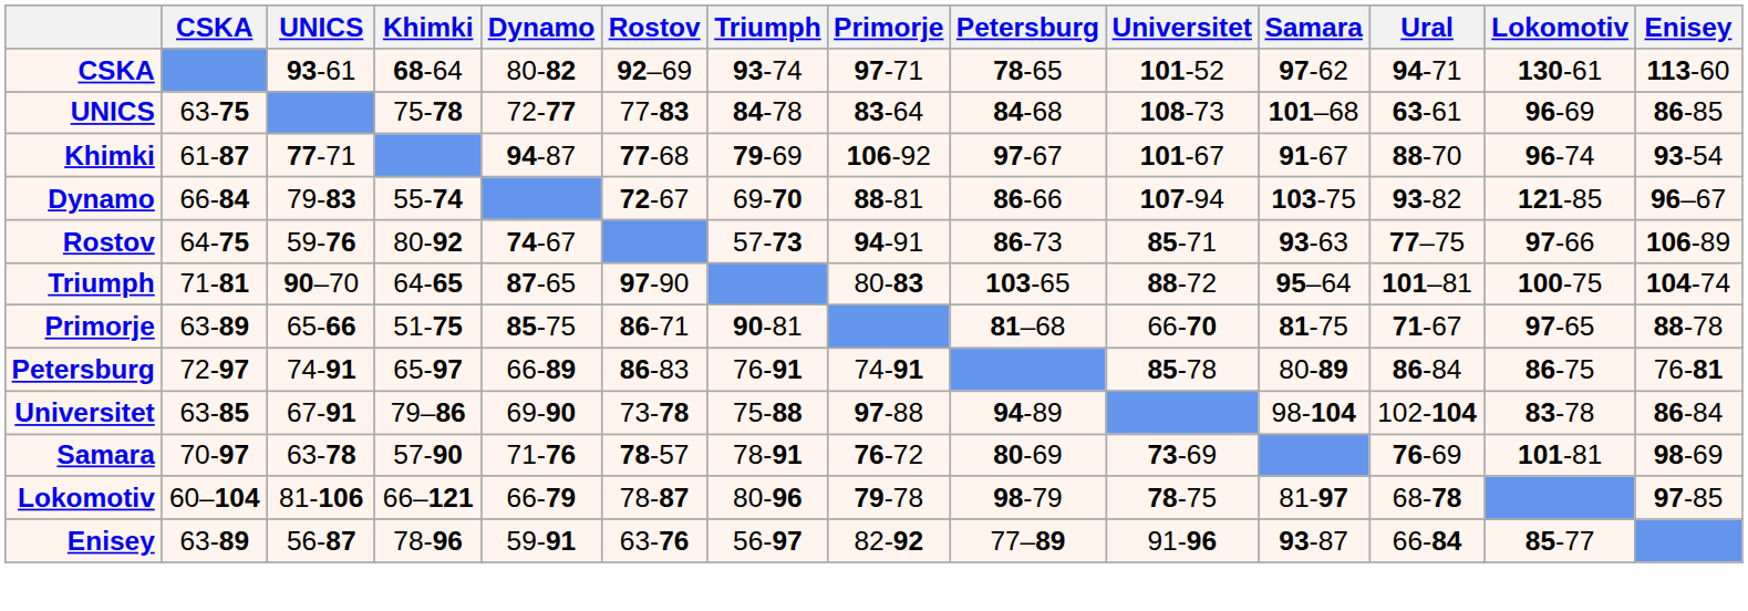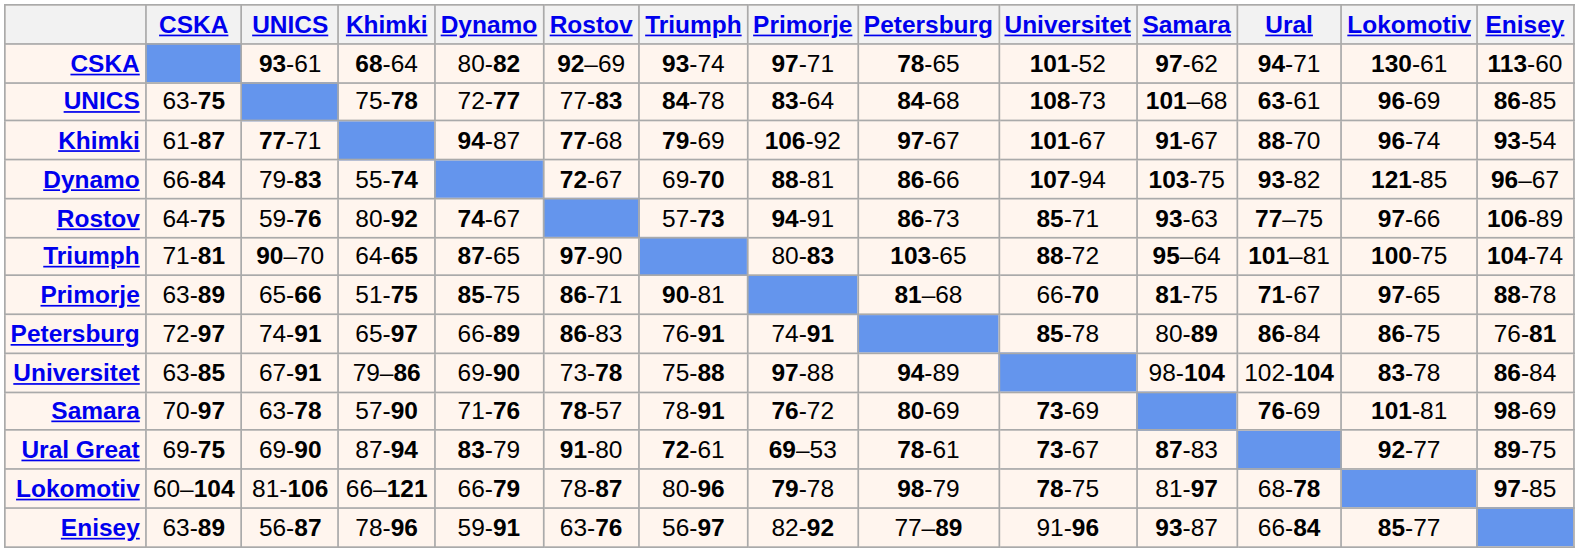+ row: Ural Great | 69-75 | 69-90 | 87-94 | 83-79 | 91-80 | 72-61 | 69–53 | 78-61 | 73-67 | 87-83 | 92-77 | 89-75
